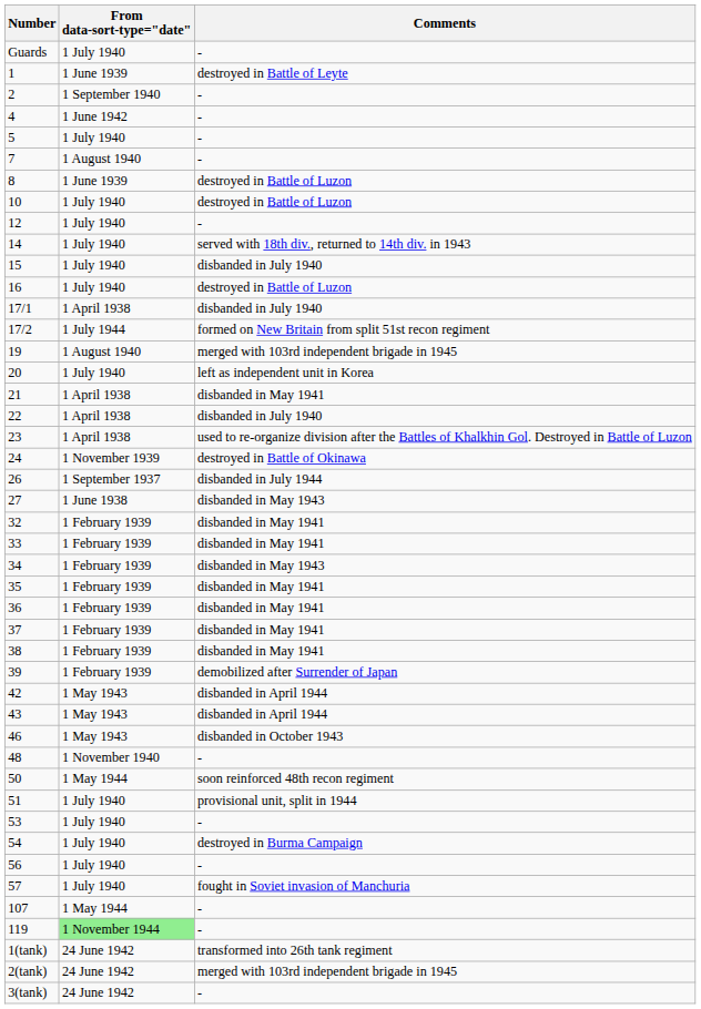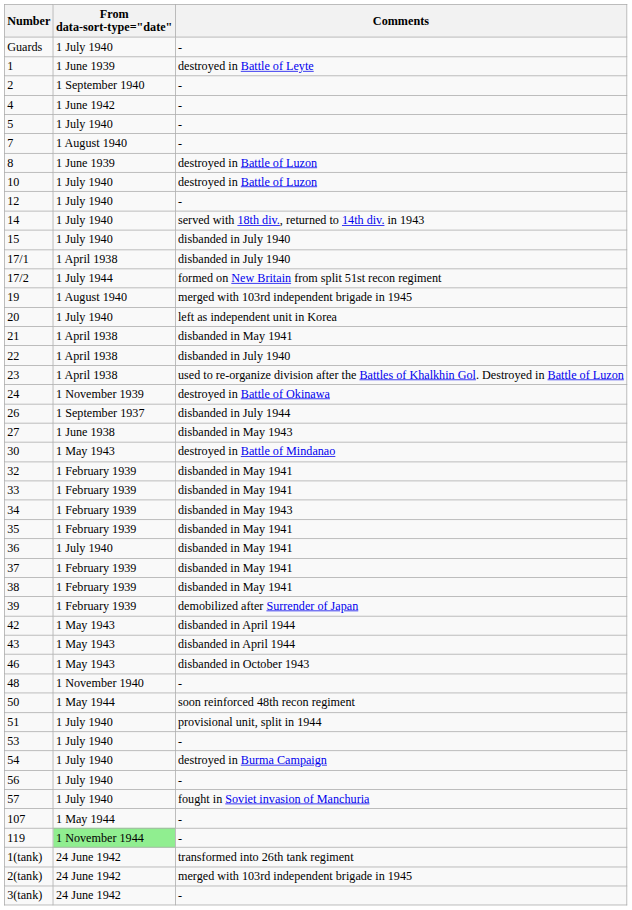- row: 16 | 1 July 1940 | destroyed in Battle of Luzon
+ row: 30 | 1 May 1943 | destroyed in Battle of Mindanao
36 | From data-sort-type="date": 1 February 1939 -> 1 July 1940
